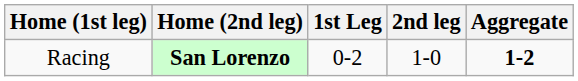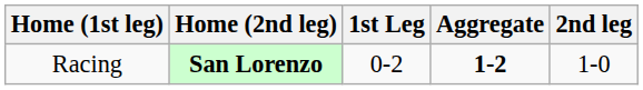columns swapped: 2nd leg <-> Aggregate
